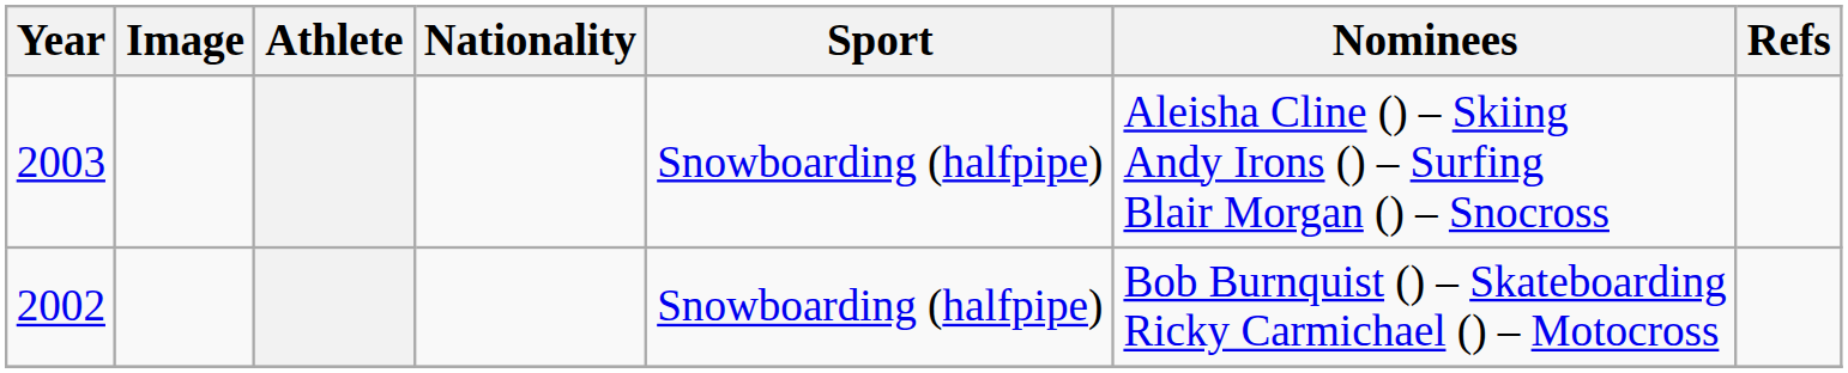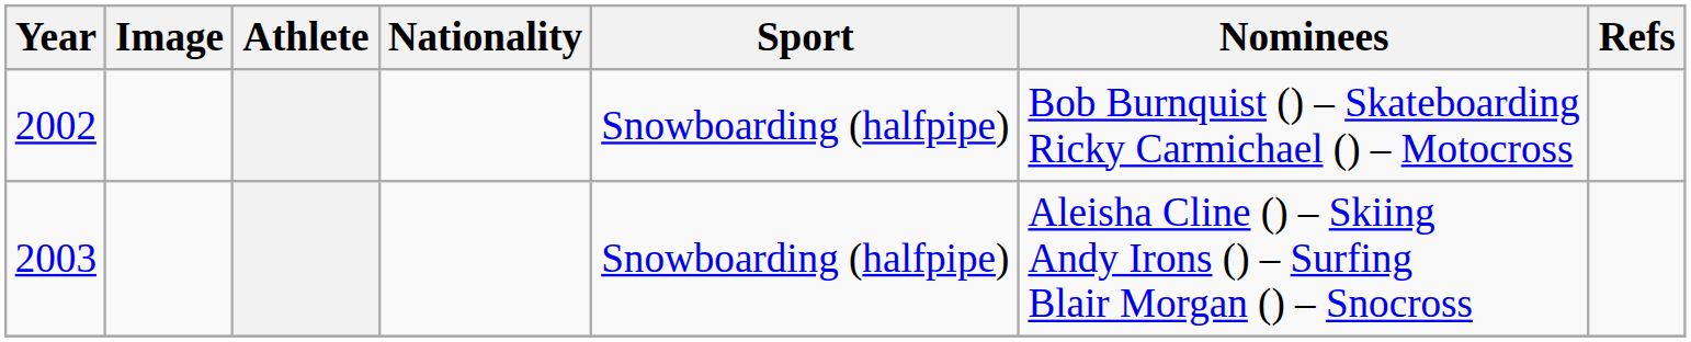rows swapped: 2002 <-> 2003
